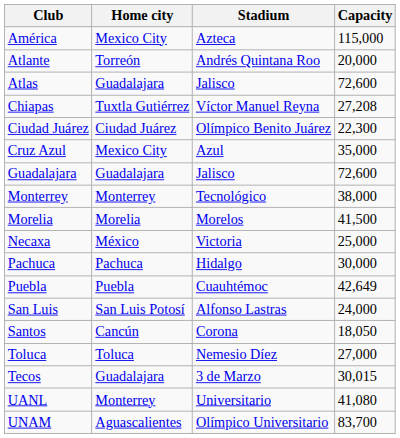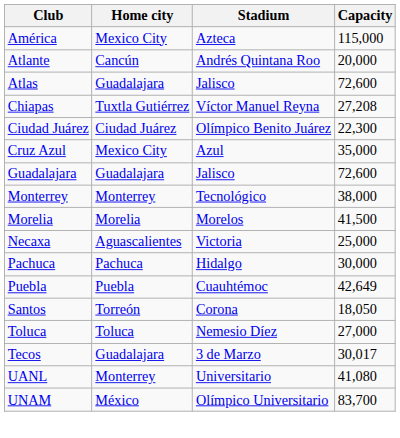Atlante | Home city: Torreón -> Cancún
Necaxa | Home city: México -> Aguascalientes
- row: San Luis | San Luis Potosí | Alfonso Lastras | 24,000
Santos | Home city: Cancún -> Torreón
Tecos | Capacity: 30,015 -> 30,017
UNAM | Home city: Aguascalientes -> México
